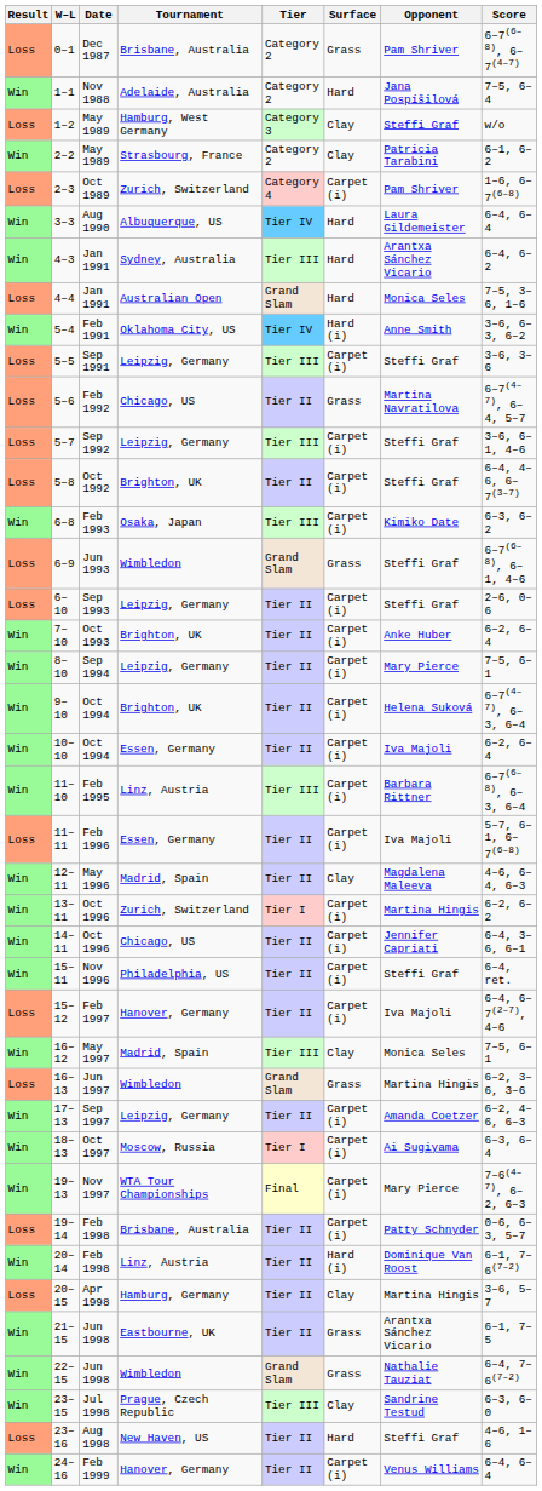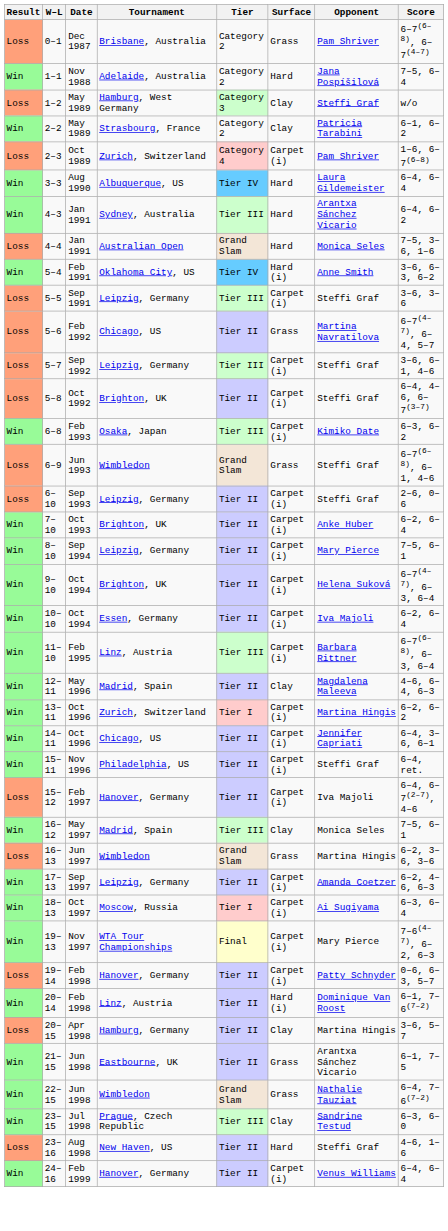- row: Loss | 11–11 | Feb 1996 | Essen, Germany | Tier II | Carpet (i) | Iva Majoli | 5–7, 6–1, 6–7(6–8)
19–14 | Tournament: Brisbane, Australia -> Hanover, Germany
